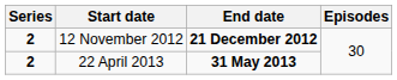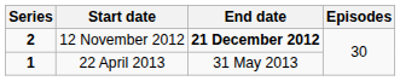22 April 2013 | Series: 2 -> 1
22 April 2013 | End date: bold -> normal
